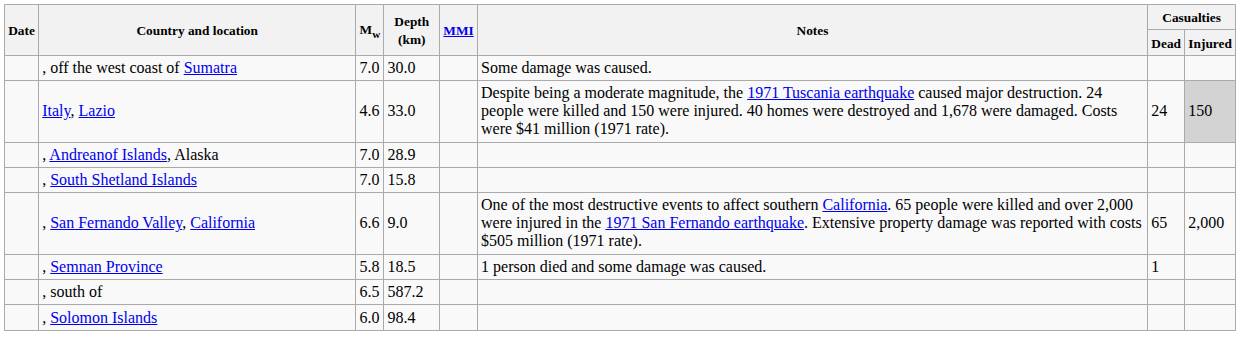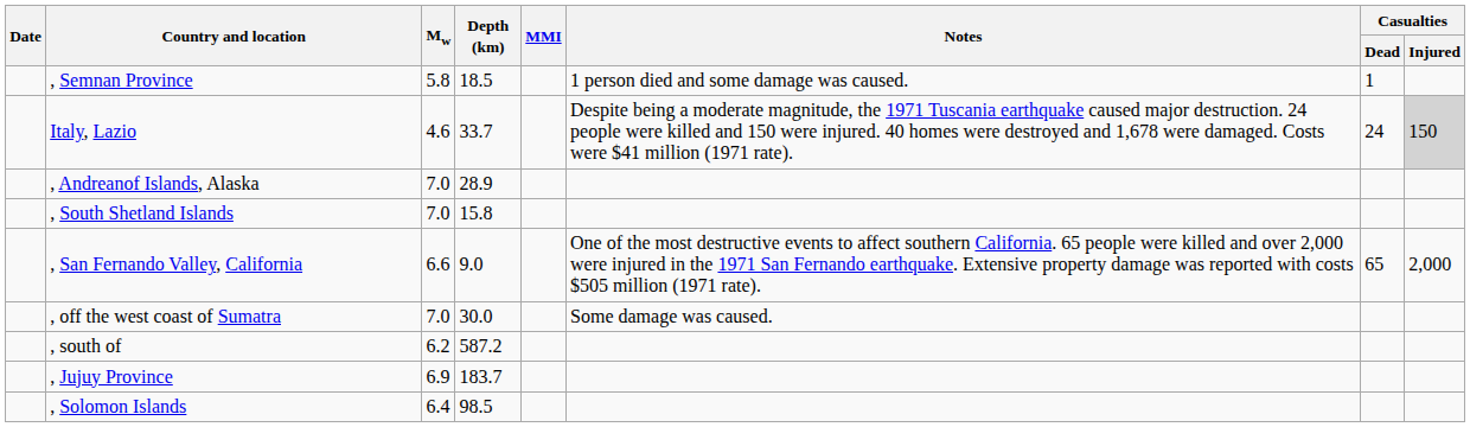rows swapped: , off the west coast of Sumatra <-> , Semnan Province
Italy, Lazio | Depth (km): 33.0 -> 33.7
, south of | Mw: 6.5 -> 6.2
+ row: , Jujuy Province | 6.9 | 183.7
, Solomon Islands | Mw: 6.0 -> 6.4
, Solomon Islands | Depth (km): 98.4 -> 98.5
